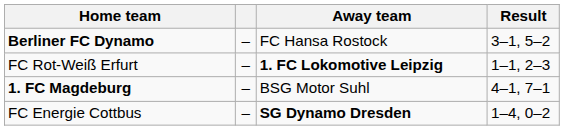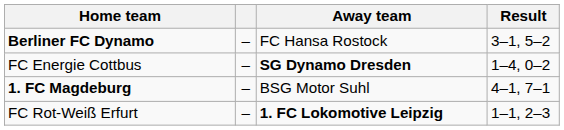rows swapped: FC Rot-Weiß Erfurt <-> FC Energie Cottbus
